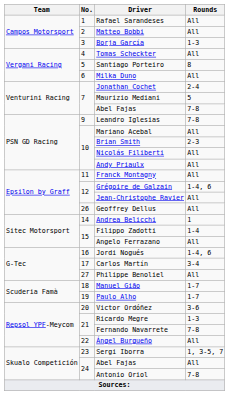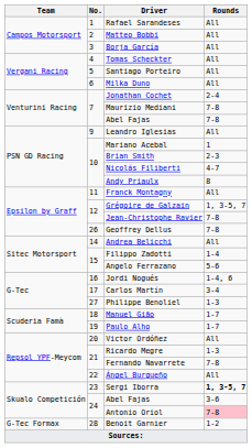Borja García | Rounds: 1-3 -> All
Santiago Porteiro | Rounds: 8 -> All
Maurizio Mediani | Rounds: 5 -> 7-8
Leandro Iglesias | Rounds: 7-8 -> All
Mariano Acebal | Rounds: All -> 1
Nicolás Filiberti | Rounds: All -> 4-7
Andy Priaulx | Rounds: All -> 8
Grégoire de Galzain | Rounds: 1-4, 6 -> 1, 3-5, 7
Jean-Christophe Ravier | Rounds: All -> 7-8
Geoffrey Dellus | Rounds: All -> 7-8
Andrea Belicchi | Rounds: 1 -> All
Angelo Ferrazano | Rounds: All -> 5-6
Philippe Benoliel | Rounds: All -> 1-3
Victor Ordóñez | Rounds: 3-6 -> All
Sergi Iborra | Rounds: normal -> bold
24 / Abel Fajas | Rounds: All -> 3-6
Antonio Oriol | Rounds: no background -> pink background
+ row: G-Tec Formax | 28 | Benoit Garnier | 1-2
